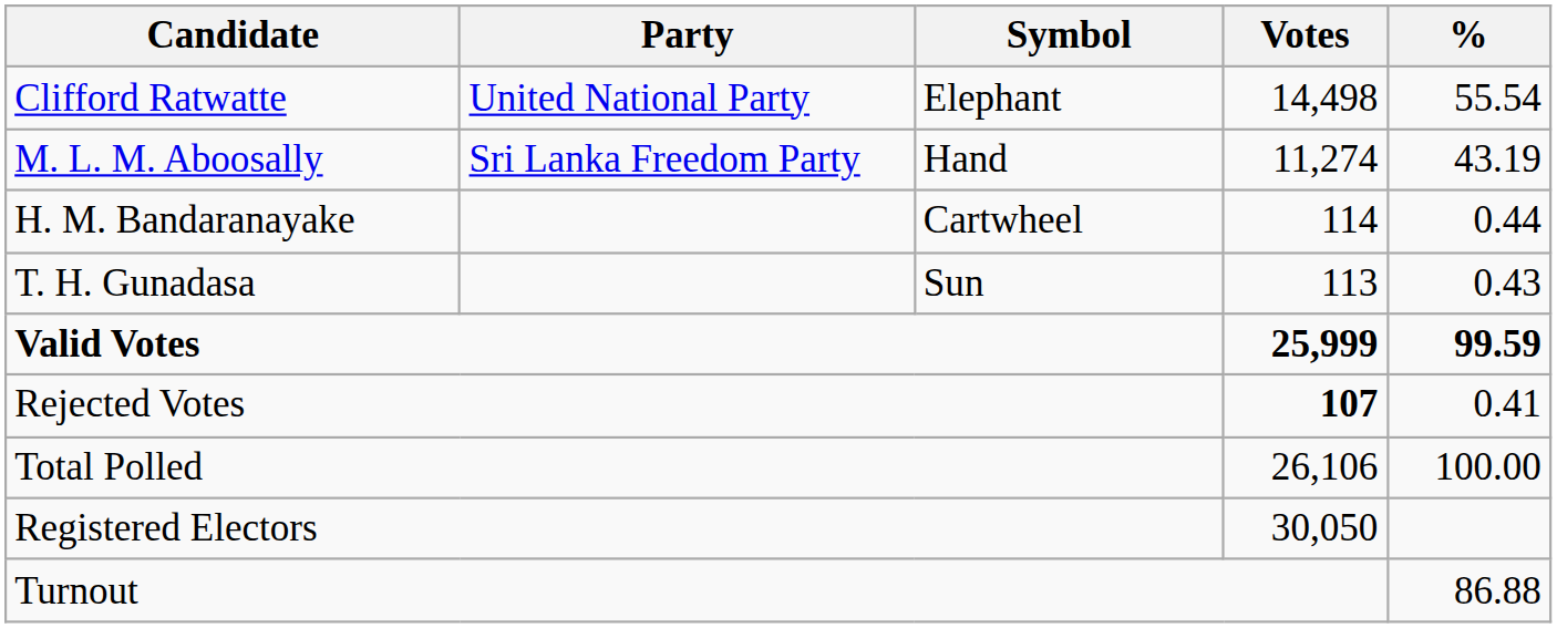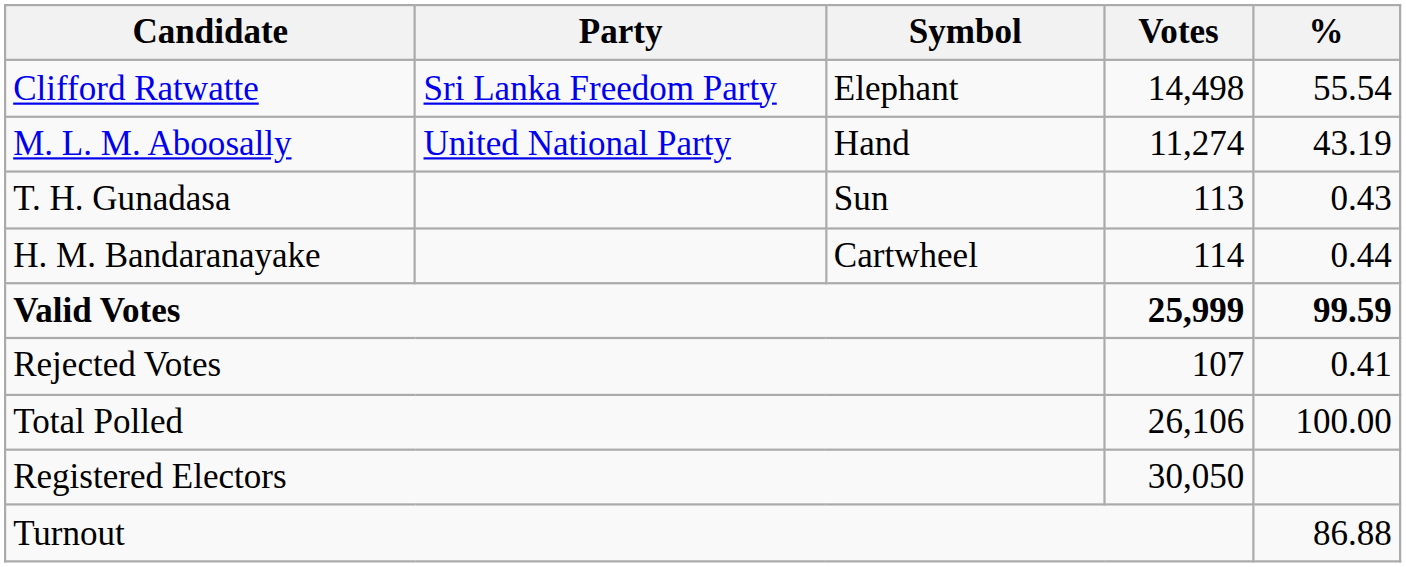Clifford Ratwatte | Party: United National Party -> Sri Lanka Freedom Party
M. L. M. Aboosally | Party: Sri Lanka Freedom Party -> United National Party
rows swapped: H. M. Bandaranayake <-> T. H. Gunadasa
Rejected Votes | Votes: bold -> normal
